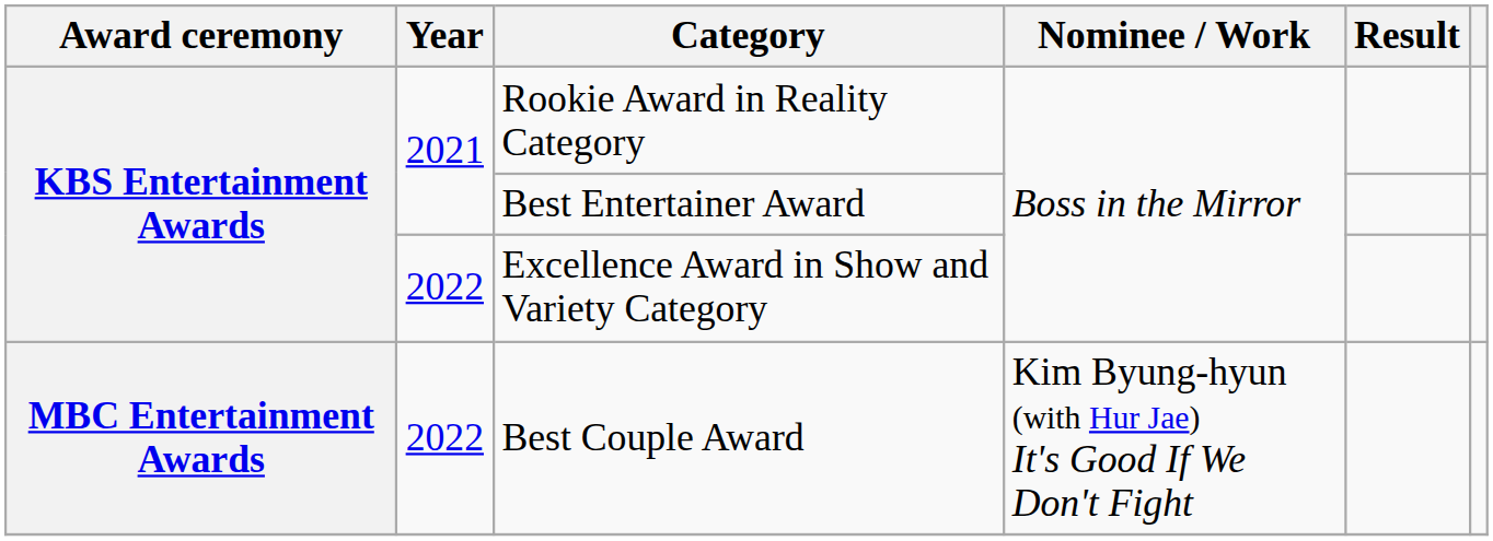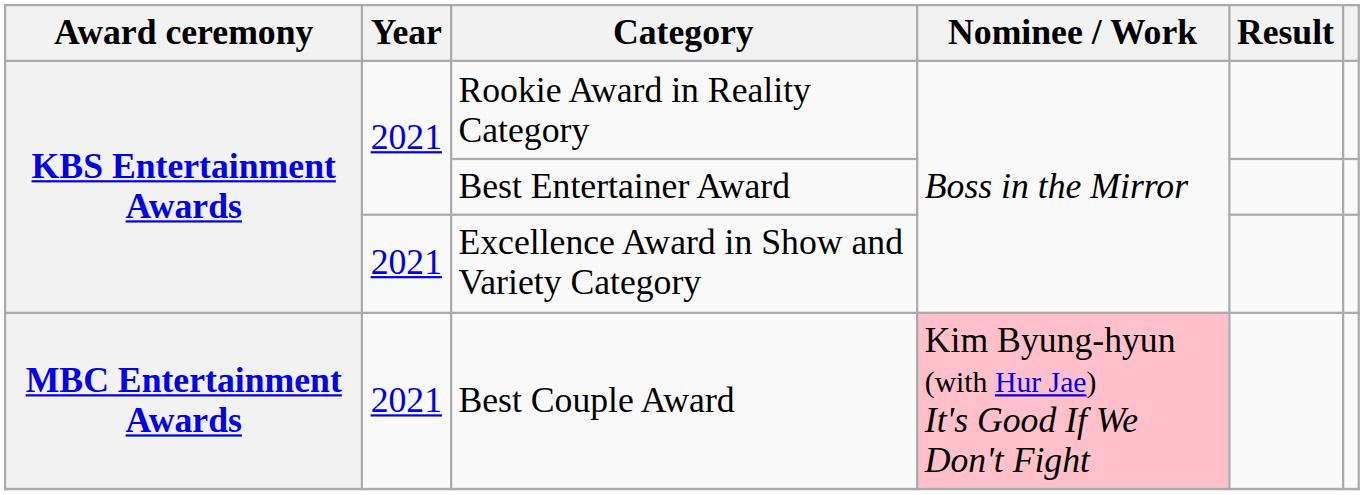Excellence Award in Show and Variety Category | Year: 2022 -> 2021
Best Couple Award | Year: 2022 -> 2021
Best Couple Award | Nominee / Work: no background -> pink background
